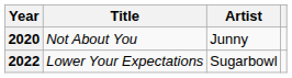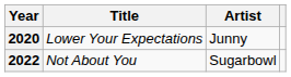2020 | Title: Not About You -> Lower Your Expectations
2022 | Title: Lower Your Expectations -> Not About You
